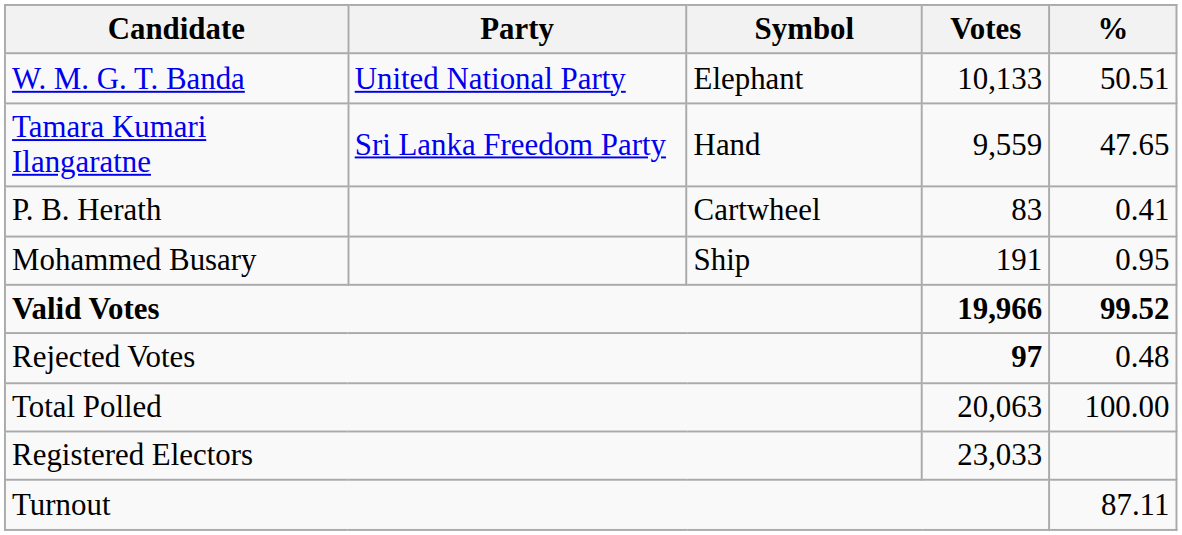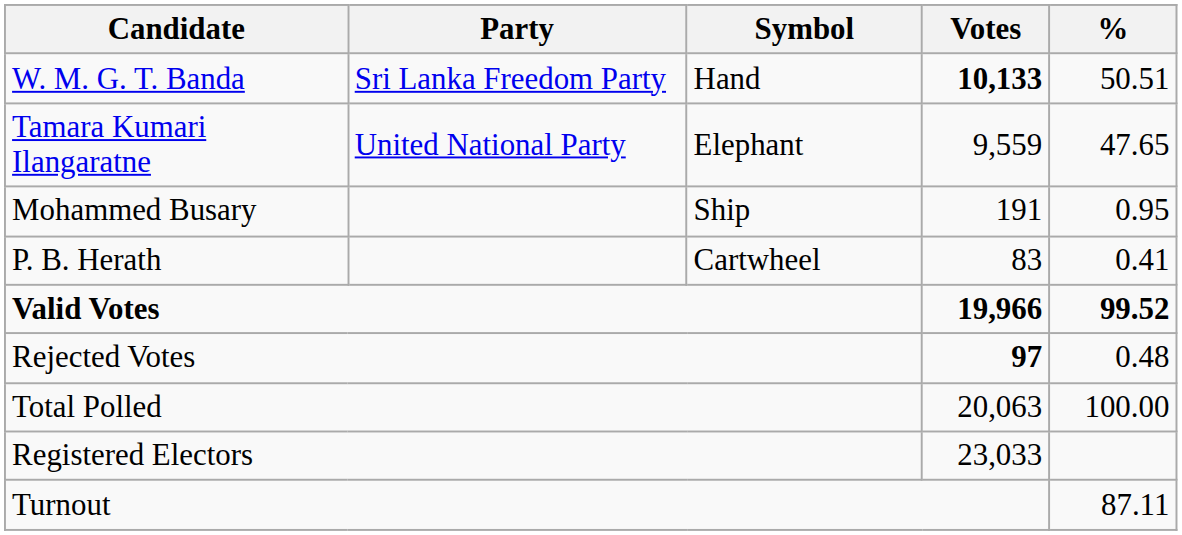W. M. G. T. Banda | Party: United National Party -> Sri Lanka Freedom Party
W. M. G. T. Banda | Symbol: Elephant -> Hand
W. M. G. T. Banda | Votes: normal -> bold
Tamara Kumari Ilangaratne | Party: Sri Lanka Freedom Party -> United National Party
Tamara Kumari Ilangaratne | Symbol: Hand -> Elephant
rows swapped: Mohammed Busary <-> P. B. Herath
